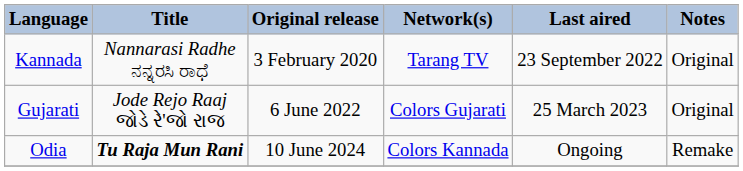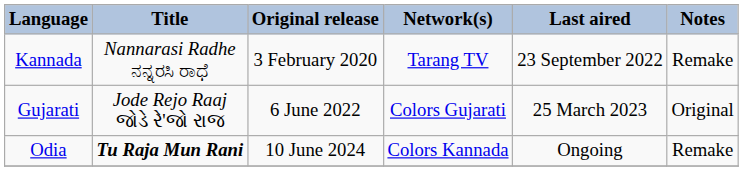Kannada | Notes: Original -> Remake
